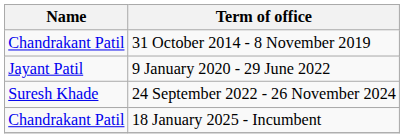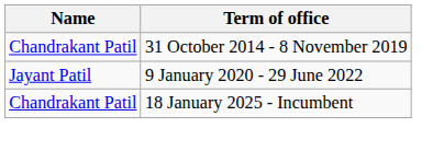- row: Suresh Khade | 24 September 2022 - 26 November 2024
